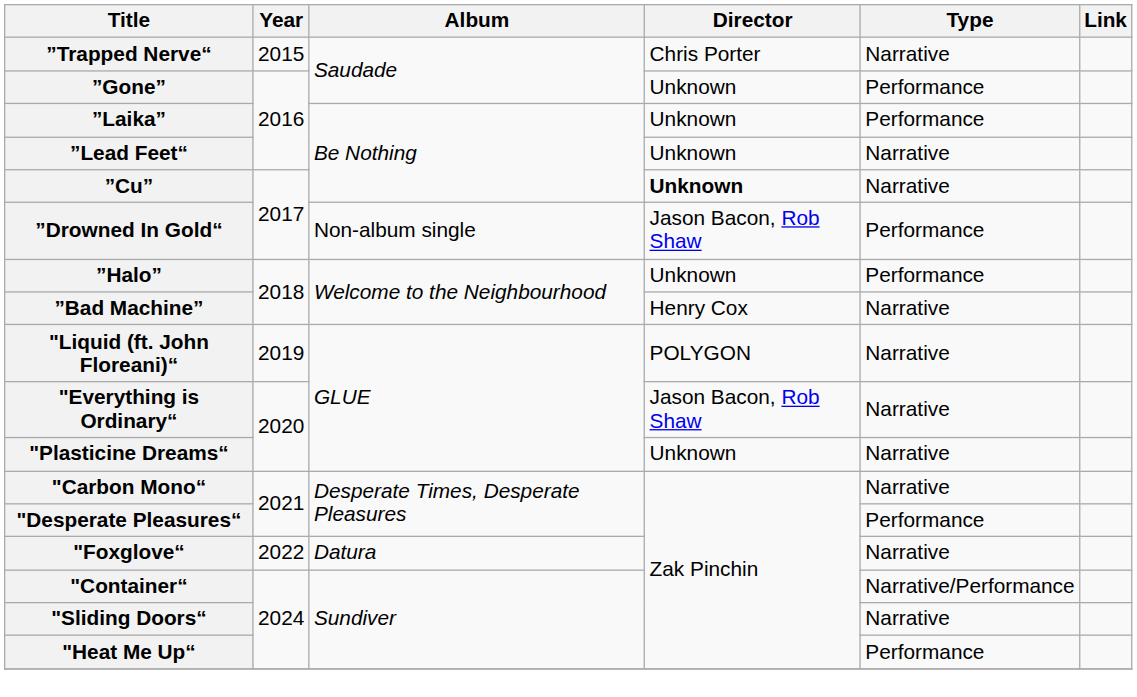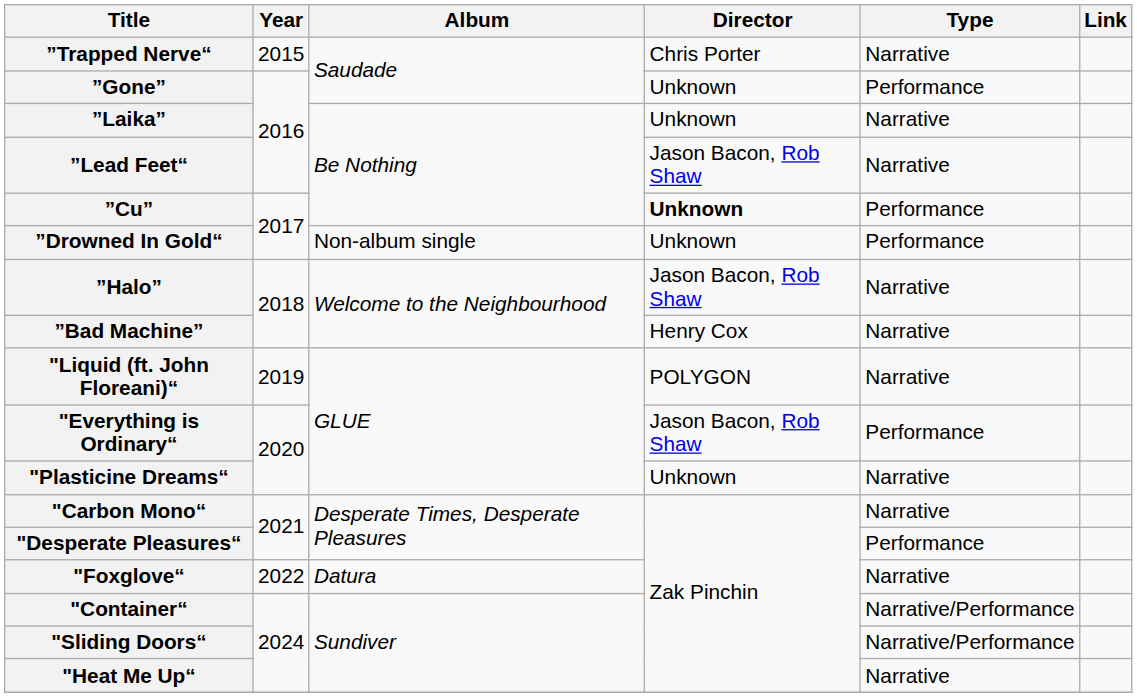”Laika” | Type: Performance -> Narrative
”Lead Feet“ | Director: Unknown -> Jason Bacon, Rob Shaw
”Cu” | Type: Narrative -> Performance
”Drowned In Gold“ | Director: Jason Bacon, Rob Shaw -> Unknown
”Halo” | Director: Unknown -> Jason Bacon, Rob Shaw
”Halo” | Type: Performance -> Narrative
"Everything is Ordinary“ | Type: Narrative -> Performance
"Sliding Doors“ | Type: Narrative -> Narrative/Performance
"Heat Me Up“ | Type: Performance -> Narrative
